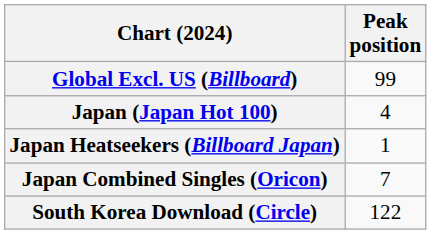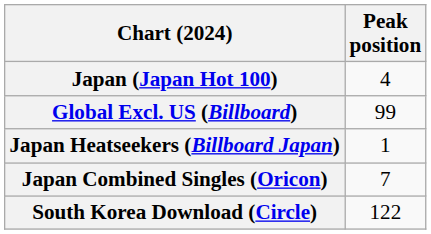rows swapped: Global Excl. US (Billboard) <-> Japan (Japan Hot 100)
